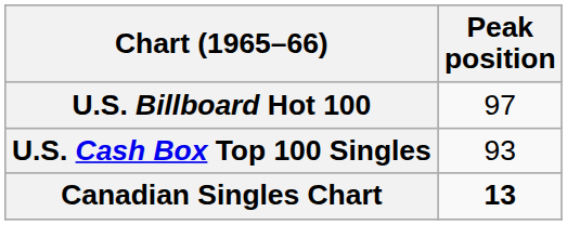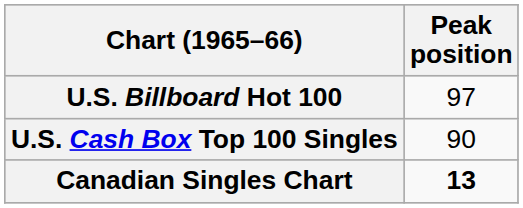U.S. Cash Box Top 100 Singles | Peak position: 93 -> 90
